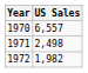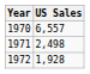1972 | US Sales: 1,982 -> 1,928
